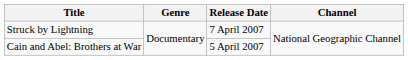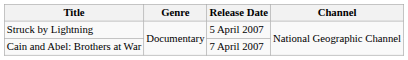Struck by Lightning | Release Date: 7 April 2007 -> 5 April 2007
Cain and Abel: Brothers at War | Release Date: 5 April 2007 -> 7 April 2007
